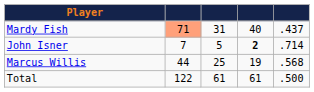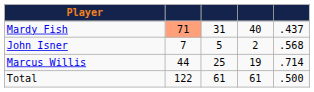John Isner | column 4: bold -> normal
John Isner | column 5: .714 -> .568
Marcus Willis | column 5: .568 -> .714
